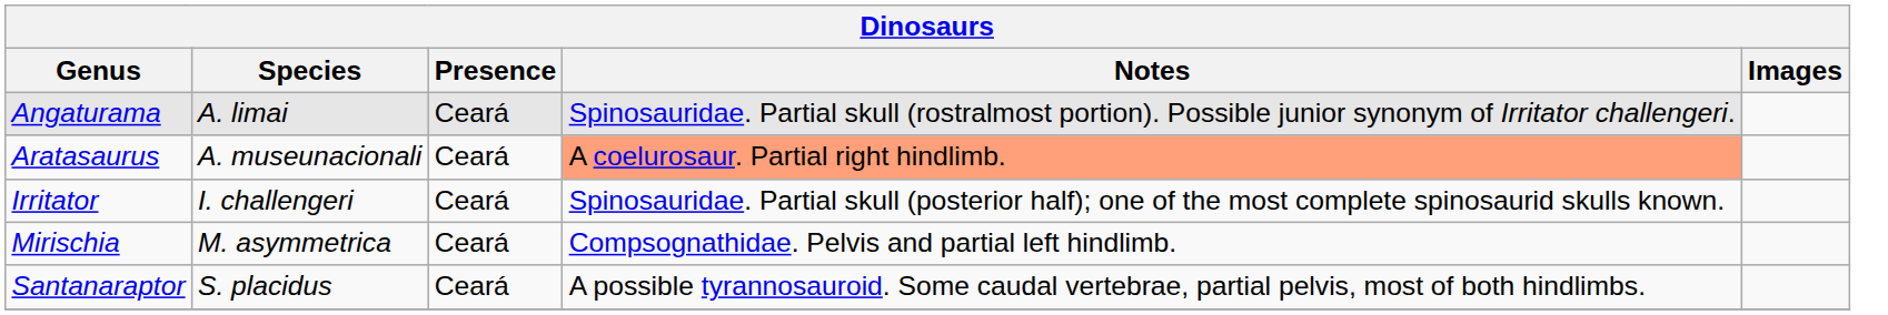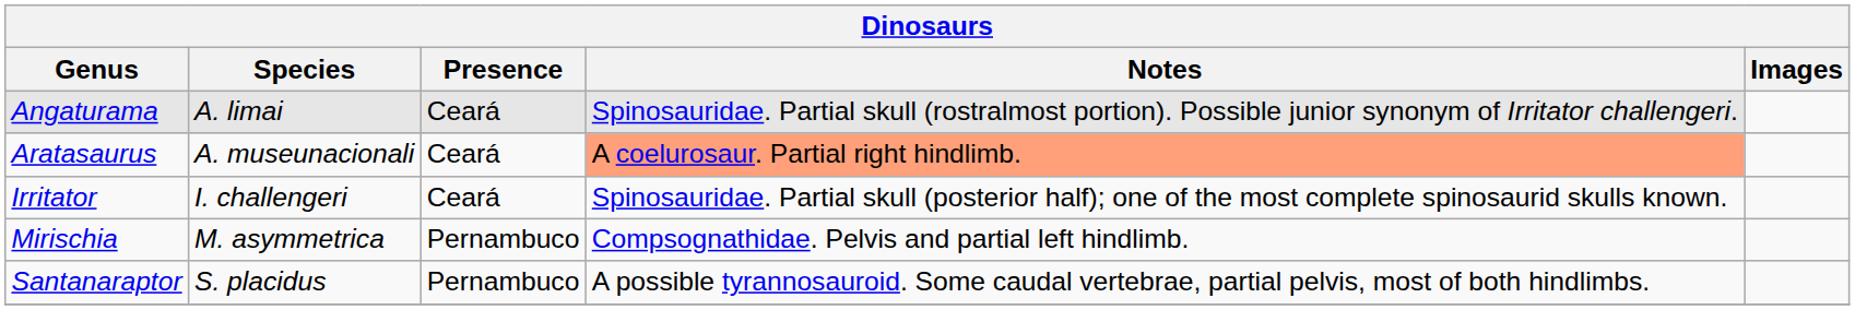Mirischia | Presence: Ceará -> Pernambuco
Santanaraptor | Presence: Ceará -> Pernambuco
